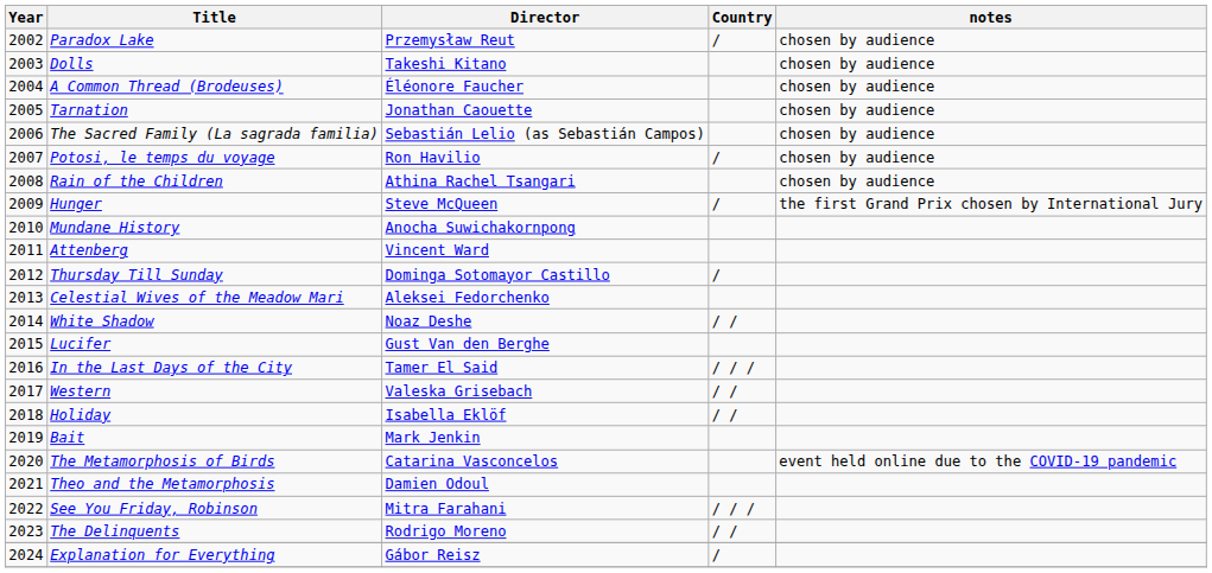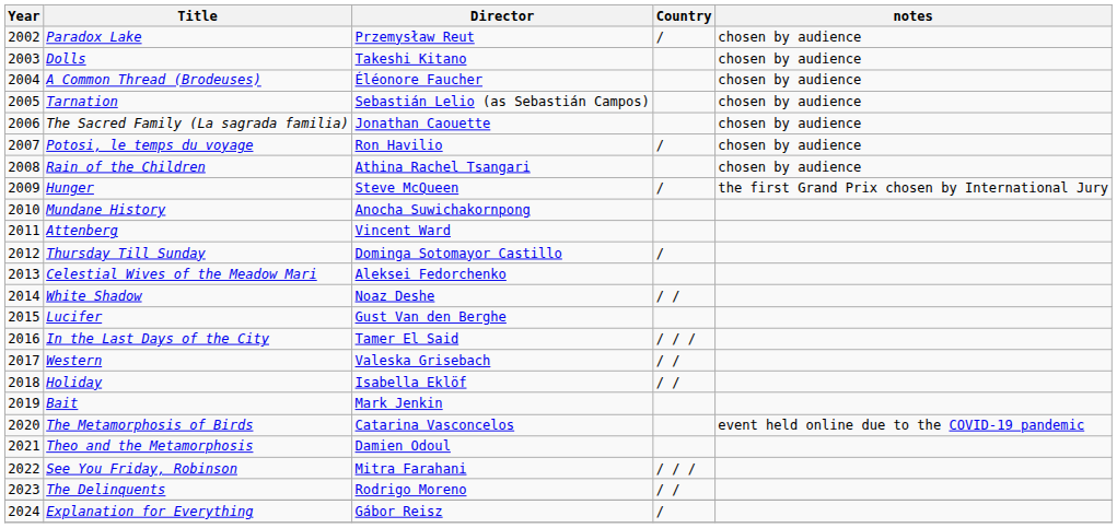Tarnation | Director: Jonathan Caouette -> Sebastián Lelio (as Sebastián Campos)
The Sacred Family (La sagrada familia) | Director: Sebastián Lelio (as Sebastián Campos) -> Jonathan Caouette
